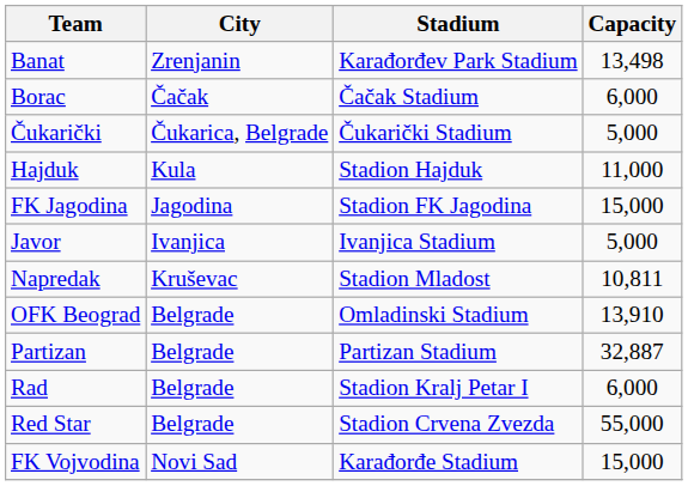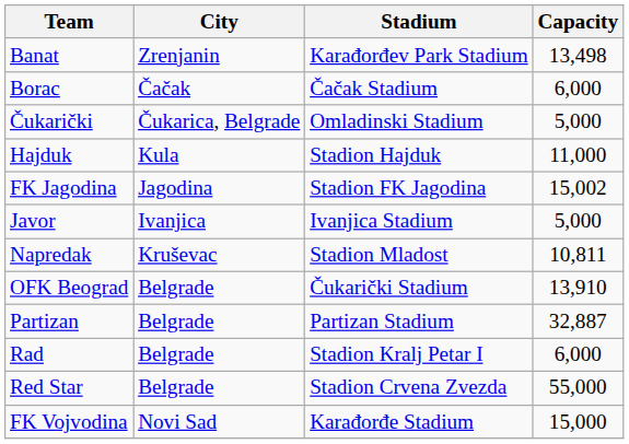Čukarički | Stadium: Čukarički Stadium -> Omladinski Stadium
FK Jagodina | Capacity: 15,000 -> 15,002
OFK Beograd | Stadium: Omladinski Stadium -> Čukarički Stadium
